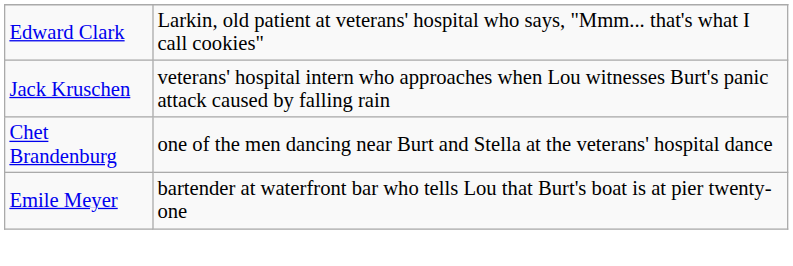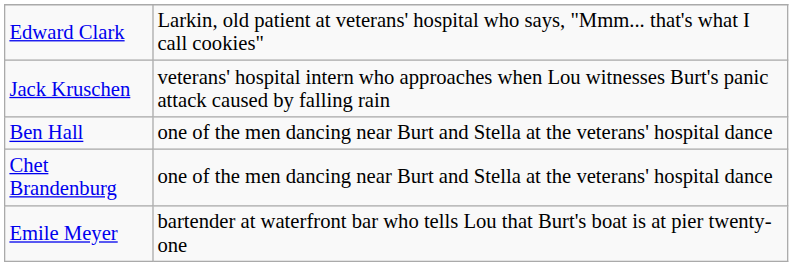+ row: Ben Hall | one of the men dancing near Burt and Stella at the veterans' hospital dance
